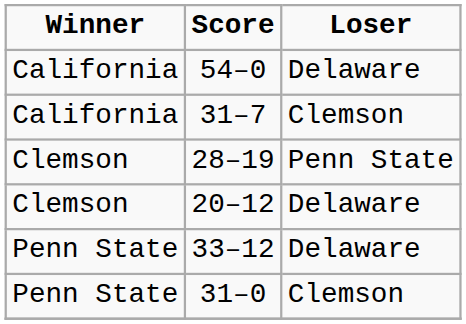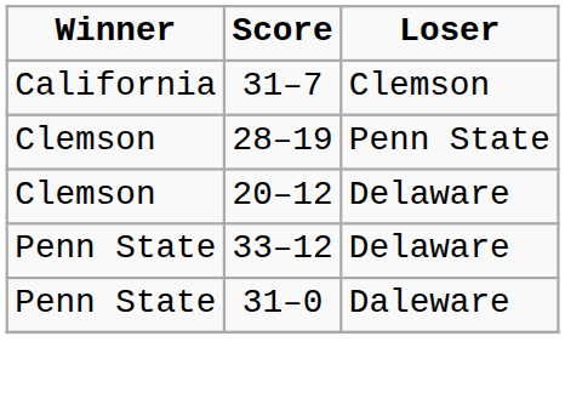- row: California | 54–0 | Delaware
31–0 | Loser: Clemson -> Daleware
